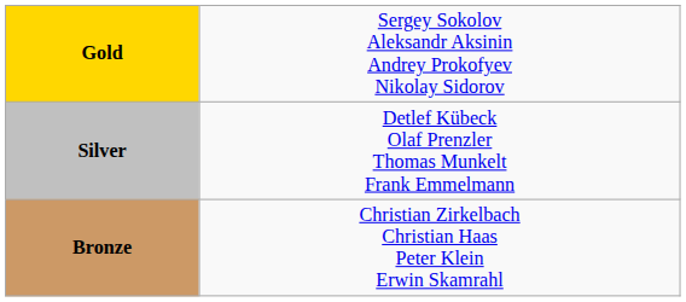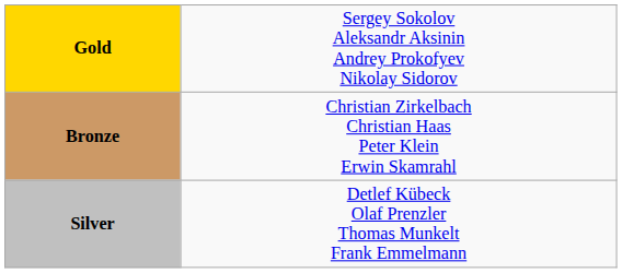rows swapped: Silver <-> Bronze
